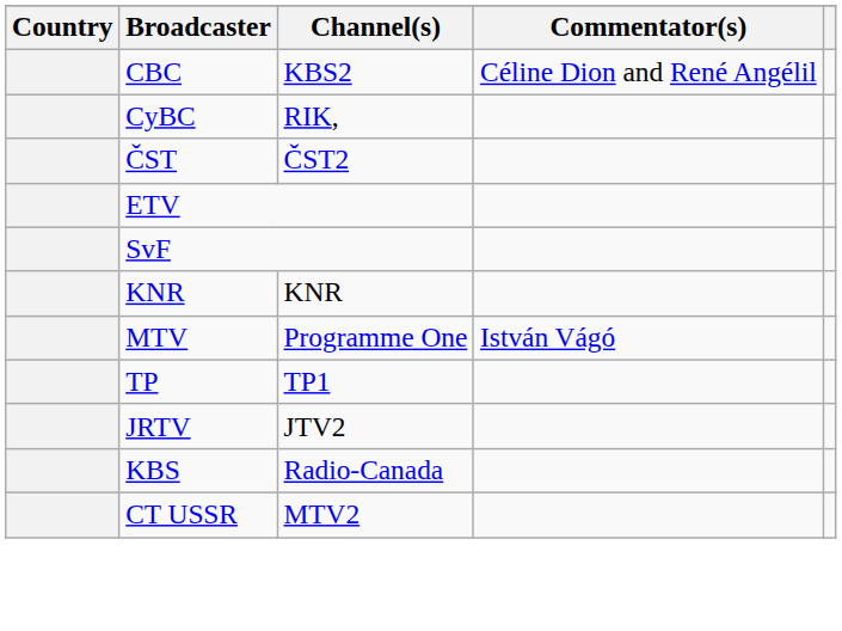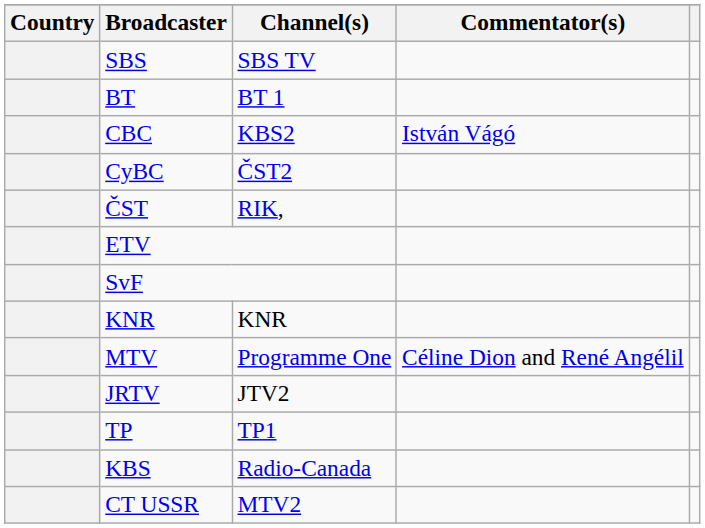+ row: SBS | SBS TV
+ row: BT | BT 1
CBC | Commentator(s): Céline Dion and René Angélil -> István Vágó
CyBC | Channel(s): RIK, -> ČST2
ČST | Channel(s): ČST2 -> RIK,
MTV | Commentator(s): István Vágó -> Céline Dion and René Angélil
rows swapped: JRTV <-> TP
